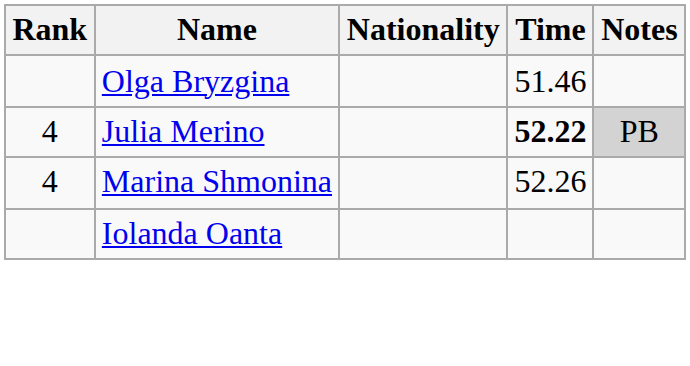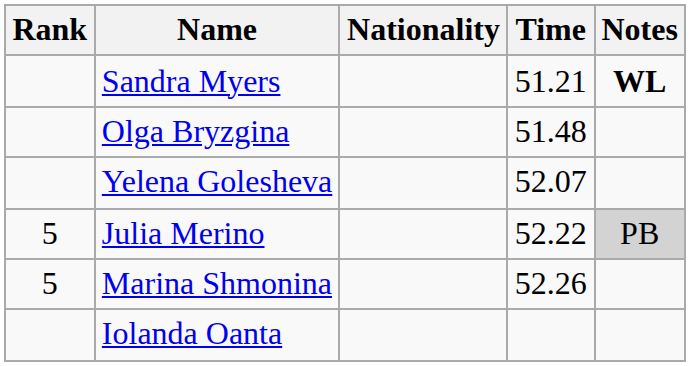+ row: Sandra Myers | 51.21 | WL
Olga Bryzgina | Time: 51.46 -> 51.48
+ row: Yelena Golesheva | 52.07
Julia Merino | Rank: 4 -> 5
Julia Merino | Time: bold -> normal
Marina Shmonina | Rank: 4 -> 5
